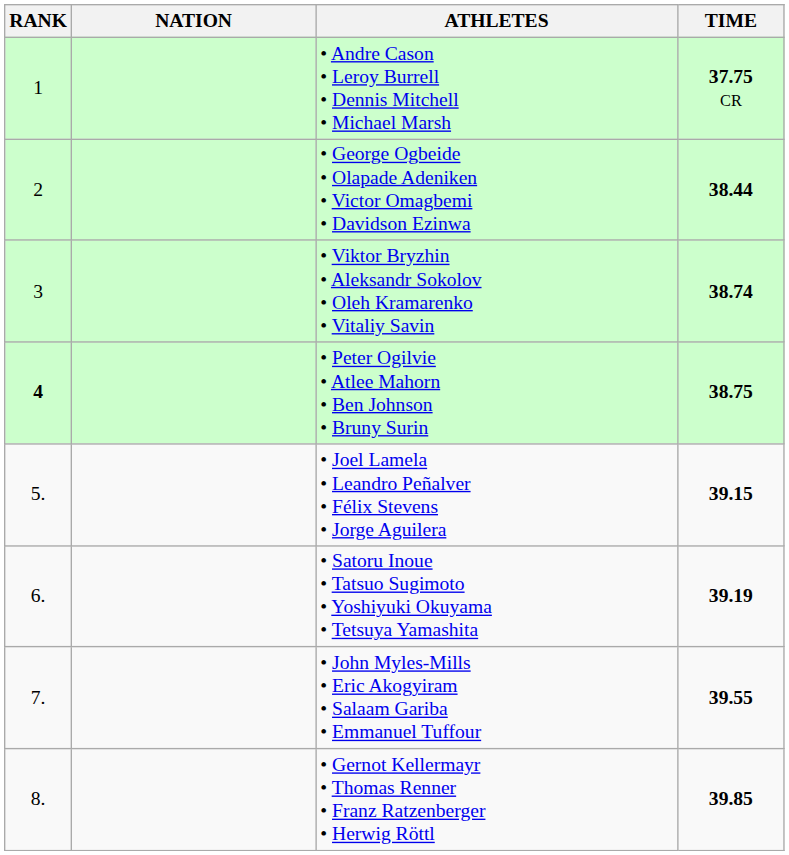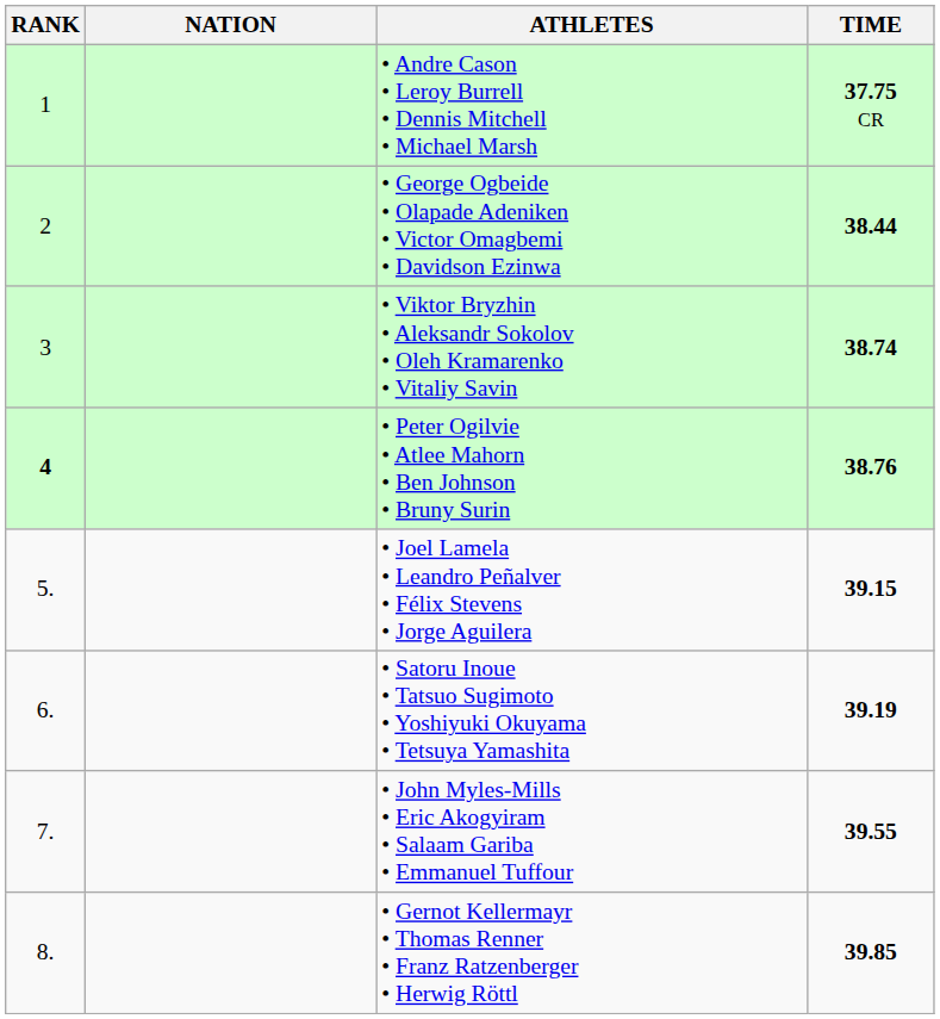• Peter Ogilvie • Atlee Mahorn • Ben Johnson • Bruny Surin | TIME: 38.75 -> 38.76
